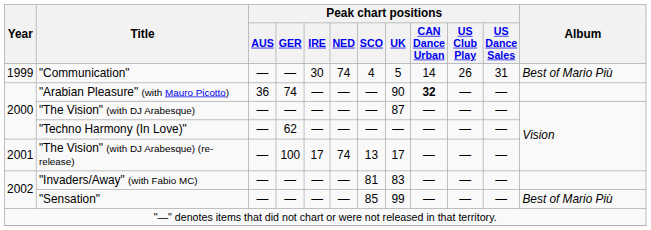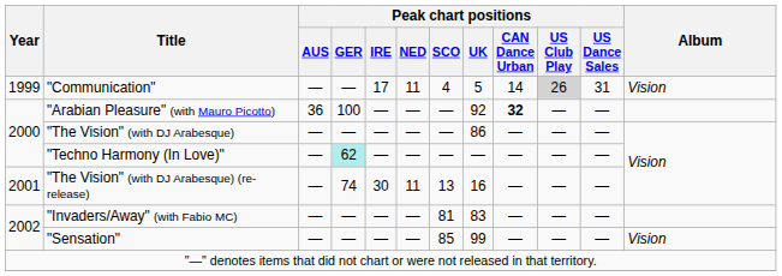"Communication" | Peak chart positions / IRE: 30 -> 17
"Communication" | Peak chart positions / NED: 74 -> 11
"Communication" | Peak chart positions / US Club Play: no background -> lightgrey background
"Communication" | Album: Best of Mario Più -> Vision
"Arabian Pleasure" (with Mauro Picotto) | Peak chart positions / GER: 74 -> 100
"Arabian Pleasure" (with Mauro Picotto) | Peak chart positions / UK: 90 -> 92
"The Vision" (with DJ Arabesque) | Peak chart positions / UK: 87 -> 86
"Techno Harmony (In Love)" | Peak chart positions / GER: no background -> paleturquoise background
"The Vision" (with DJ Arabesque) (re-release) | Peak chart positions / GER: 100 -> 74
"The Vision" (with DJ Arabesque) (re-release) | Peak chart positions / IRE: 17 -> 30
"The Vision" (with DJ Arabesque) (re-release) | Peak chart positions / NED: 74 -> 11
"The Vision" (with DJ Arabesque) (re-release) | Peak chart positions / UK: 17 -> 16
"Sensation" | Album: Best of Mario Più -> Vision
